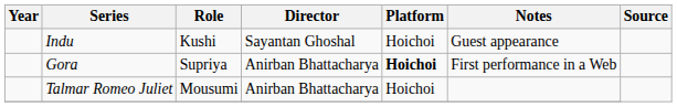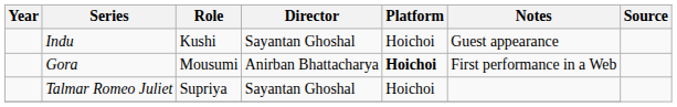Gora | Role: Supriya -> Mousumi
Talmar Romeo Juliet | Role: Mousumi -> Supriya
Talmar Romeo Juliet | Director: Anirban Bhattacharya -> Sayantan Ghoshal
